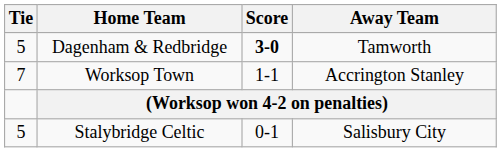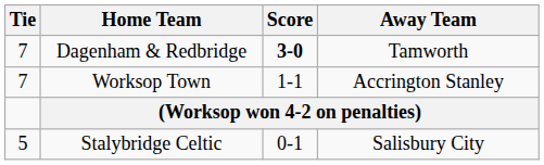Dagenham & Redbridge | Tie: 5 -> 7
